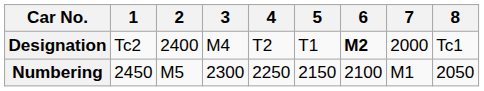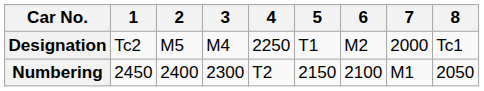Designation | 2: 2400 -> M5
Designation | 4: T2 -> 2250
Designation | 6: bold -> normal
Numbering | 2: M5 -> 2400
Numbering | 4: 2250 -> T2
